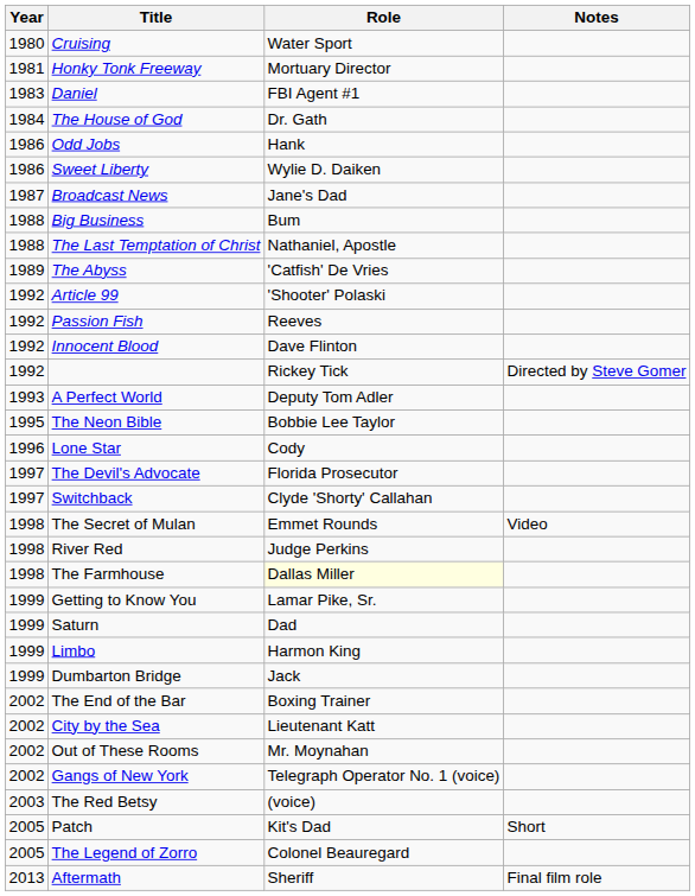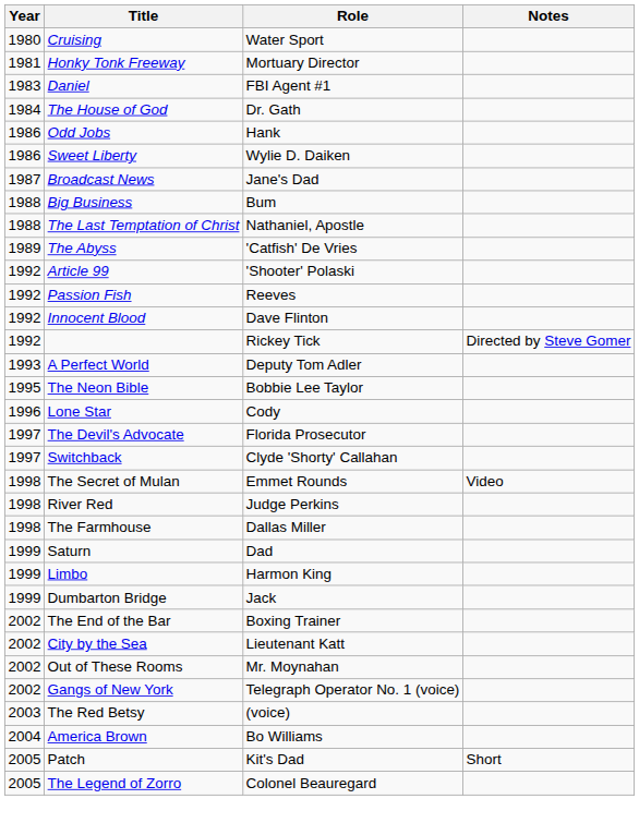The Farmhouse | Role: lightyellow background -> no background
- row: 1999 | Getting to Know You | Lamar Pike, Sr.
+ row: 2004 | America Brown | Bo Williams
- row: 2013 | Aftermath | Sheriff | Final film role
